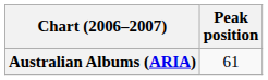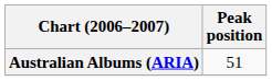Australian Albums (ARIA) | Peak position: 61 -> 51
